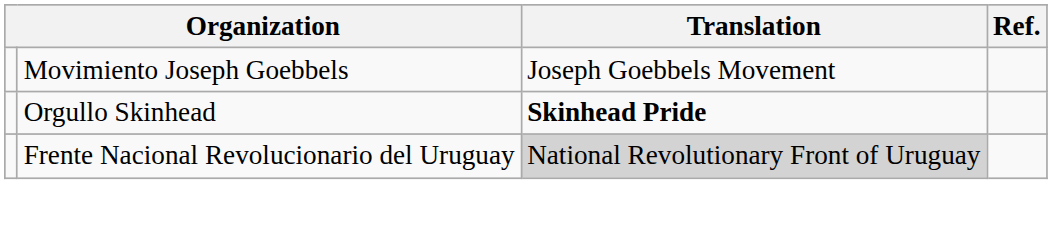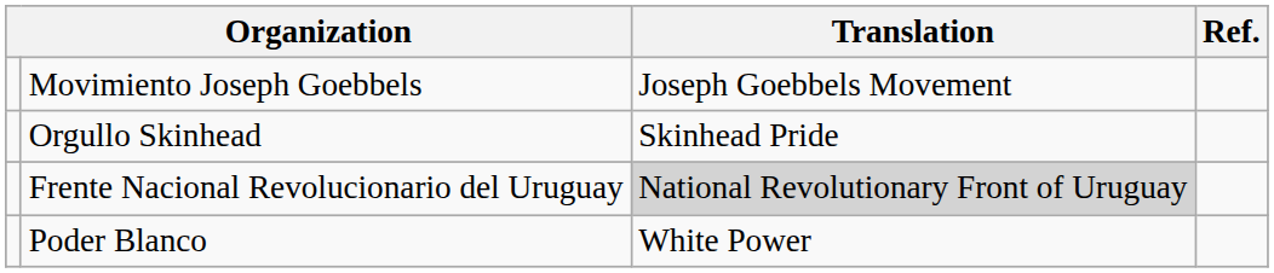Orgullo Skinhead | Translation: bold -> normal
+ row: Poder Blanco | White Power
